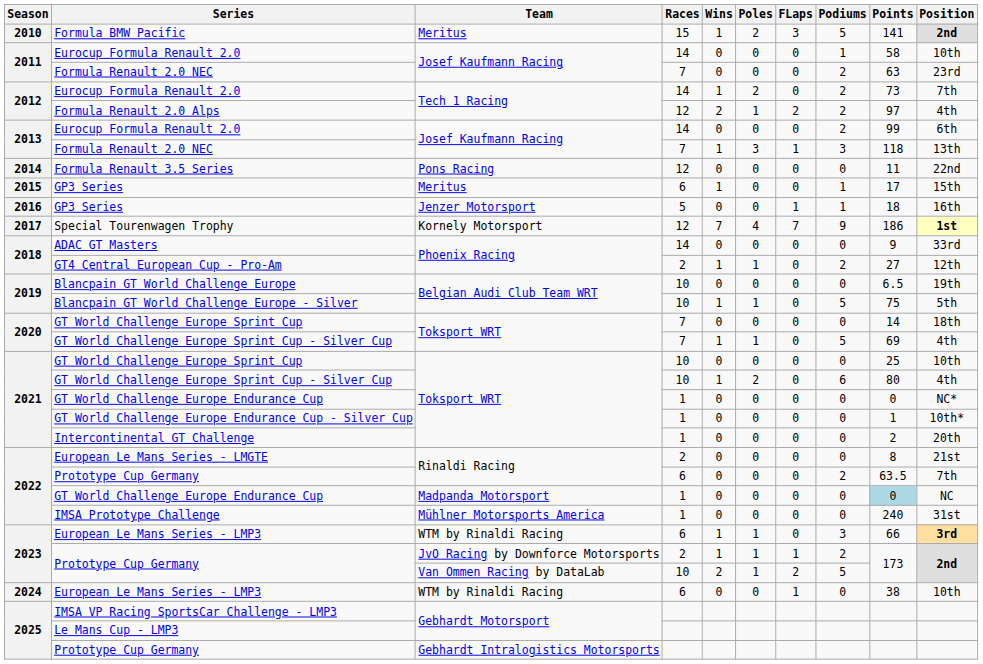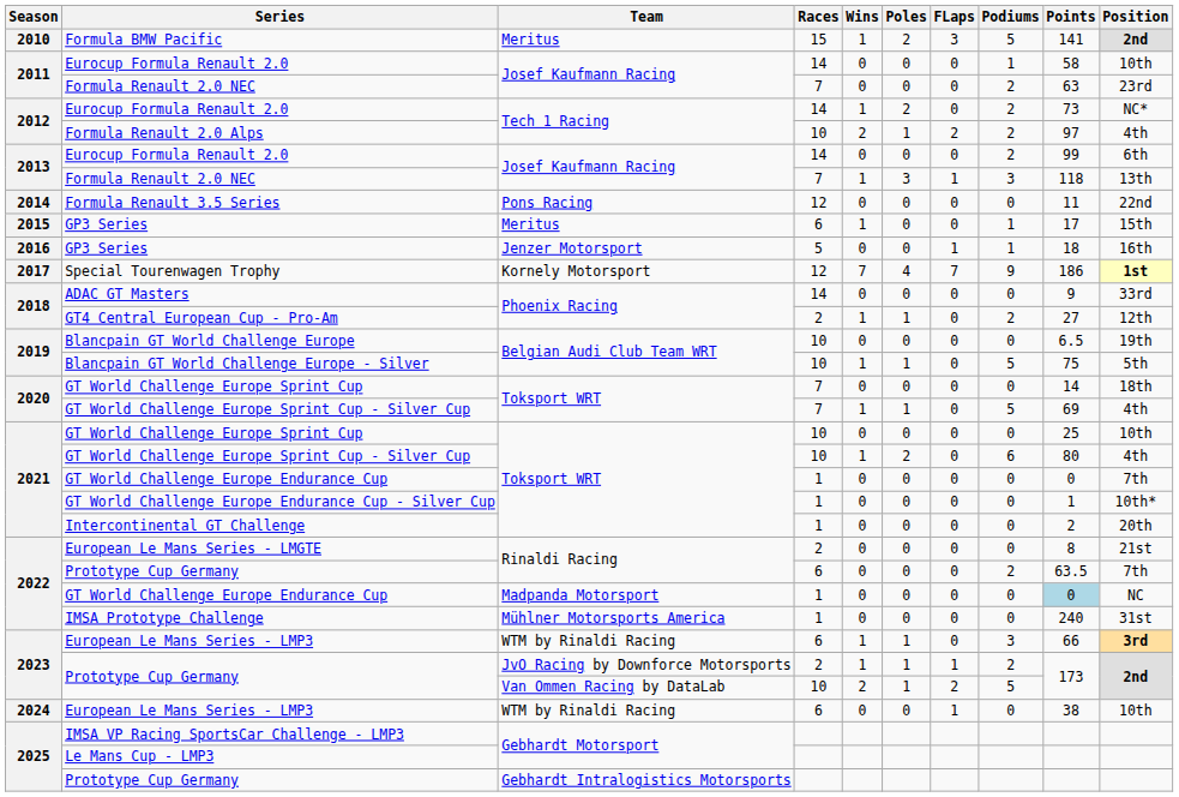2012 / Eurocup Formula Renault 2.0 | Position: 7th -> NC*
Formula Renault 2.0 Alps | Races: 12 -> 10
2021 / GT World Challenge Europe Endurance Cup | Position: NC* -> 7th
